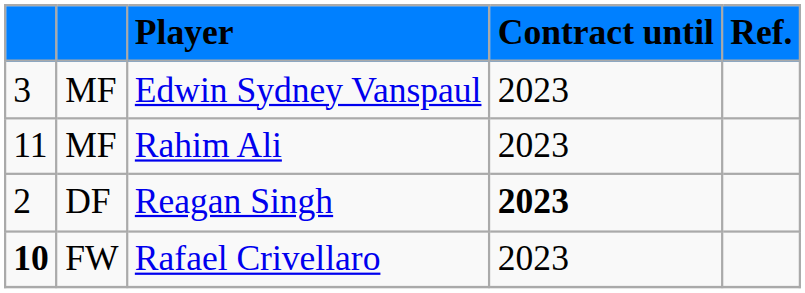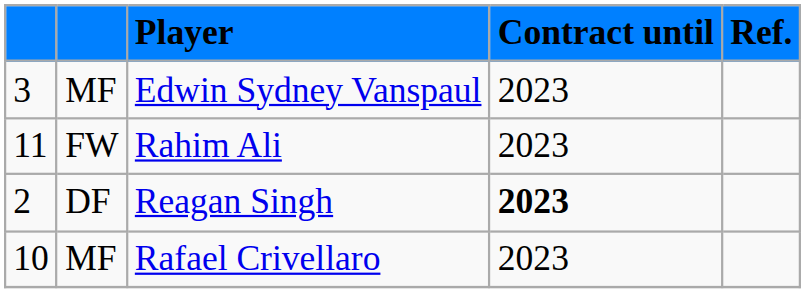Rahim Ali | column 2: MF -> FW
Rafael Crivellaro | column 1: bold -> normal
Rafael Crivellaro | column 2: FW -> MF
